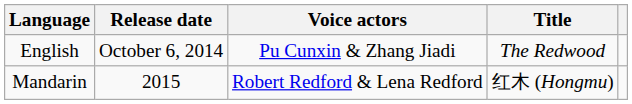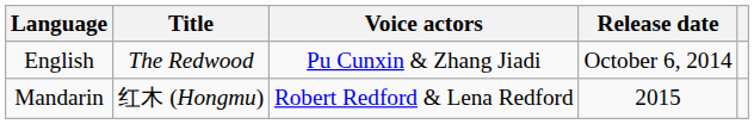columns swapped: Title <-> Release date
